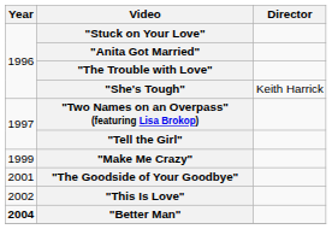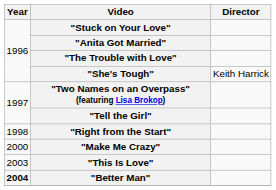+ row: 1998 | "Right from the Start"
"Make Me Crazy" | Year: 1999 -> 2000
- row: 2001 | "The Goodside of Your Goodbye"
"This Is Love" | Year: 2002 -> 2003
